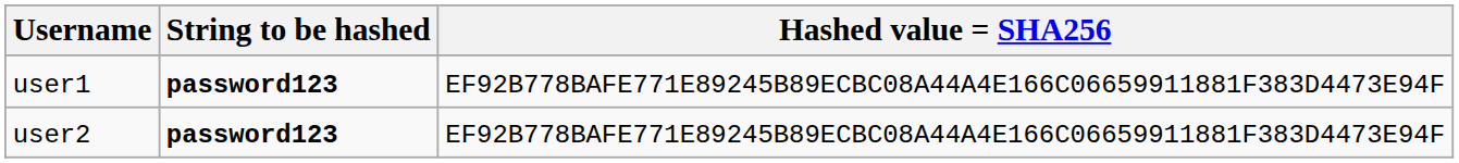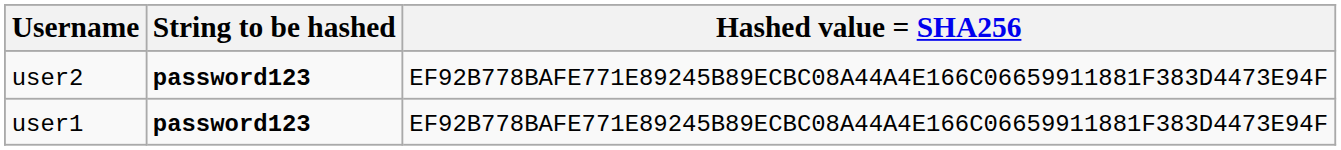rows swapped: user1 <-> user2
